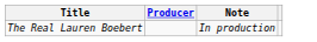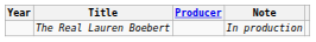+ column: Year
